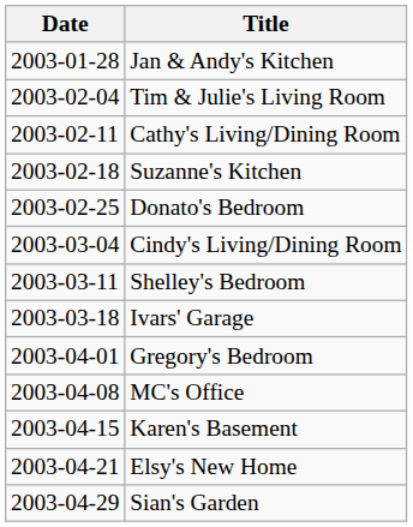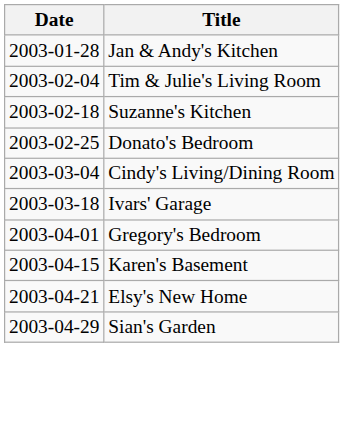- row: 2003-02-11 | Cathy's Living/Dining Room
- row: 2003-03-11 | Shelley's Bedroom
- row: 2003-04-08 | MC's Office
